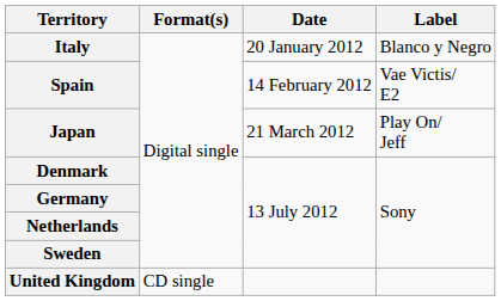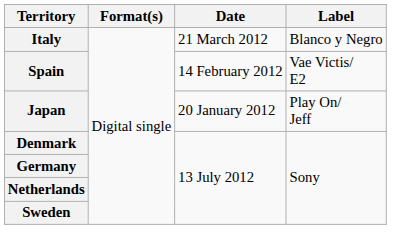Italy | Date: 20 January 2012 -> 21 March 2012
Japan | Date: 21 March 2012 -> 20 January 2012
- row: United Kingdom | CD single
